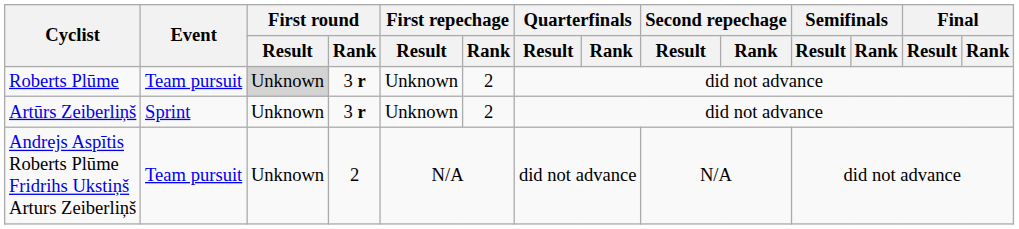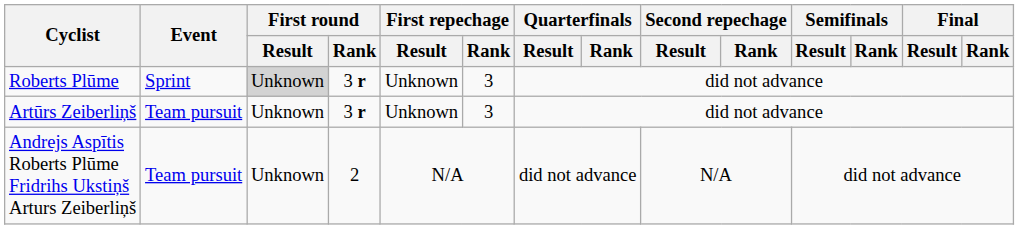Roberts Plūme | Event: Team pursuit -> Sprint
Roberts Plūme | First repechage / Rank: 2 -> 3
Artūrs Zeiberliņš | Event: Sprint -> Team pursuit
Artūrs Zeiberliņš | First repechage / Rank: 2 -> 3
